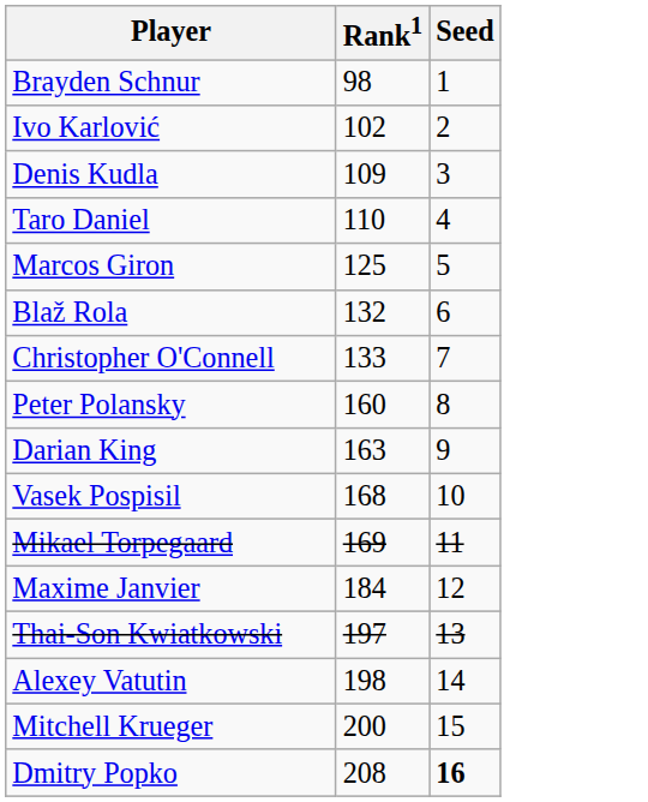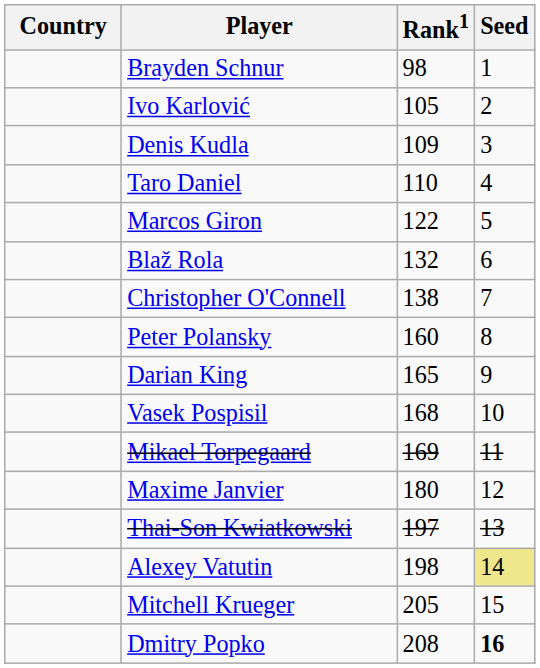+ column: Country
Ivo Karlović | Rank1: 102 -> 105
Marcos Giron | Rank1: 125 -> 122
Christopher O'Connell | Rank1: 133 -> 138
Darian King | Rank1: 163 -> 165
Maxime Janvier | Rank1: 184 -> 180
Alexey Vatutin | Seed: no background -> khaki background
Mitchell Krueger | Rank1: 200 -> 205
